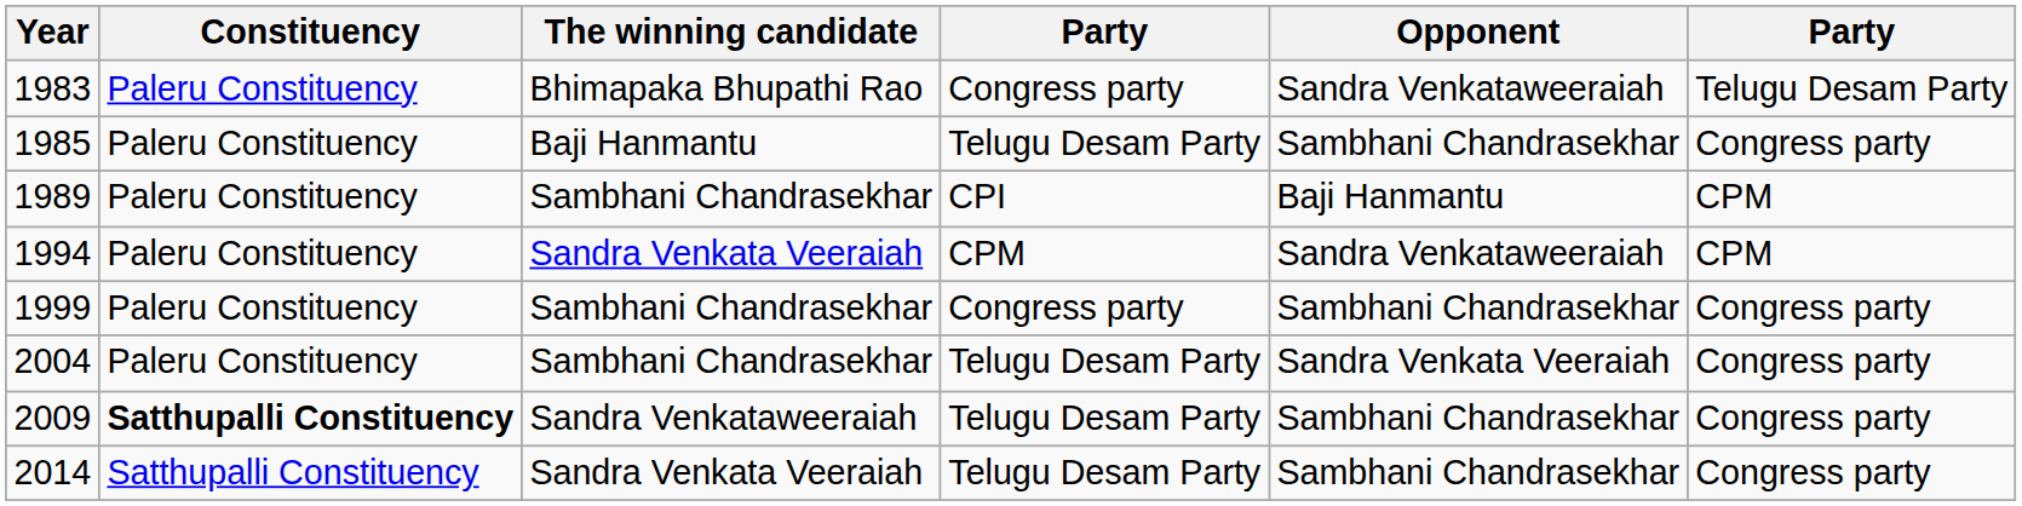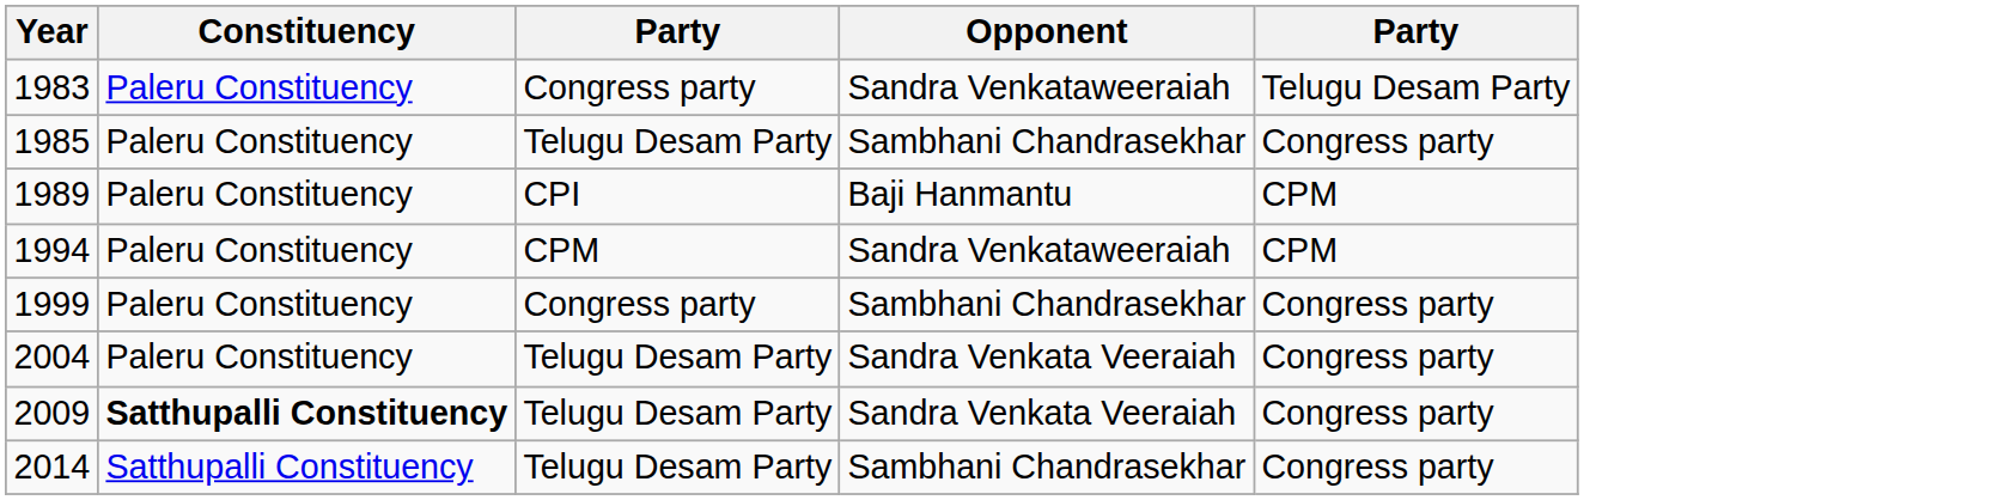- column: The winning candidate | Bhimapaka Bhupathi Rao | Baji Hanmantu | Sambhani Chandrasekhar | Sandra Venkata Veeraiah | Sambhani Chandrasekhar | Sambhani Chandrasekhar | Sandra Venkataweeraiah | Sandra Venkata Veeraiah
2009 | Opponent: Sambhani Chandrasekhar -> Sandra Venkata Veeraiah
